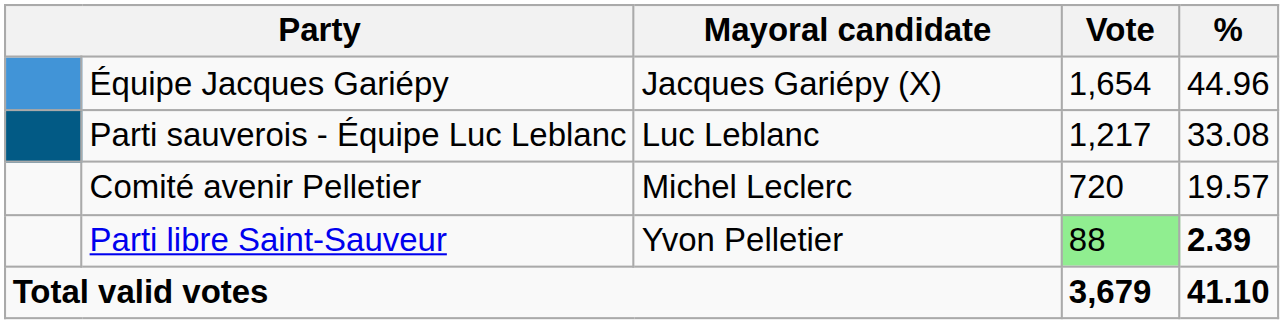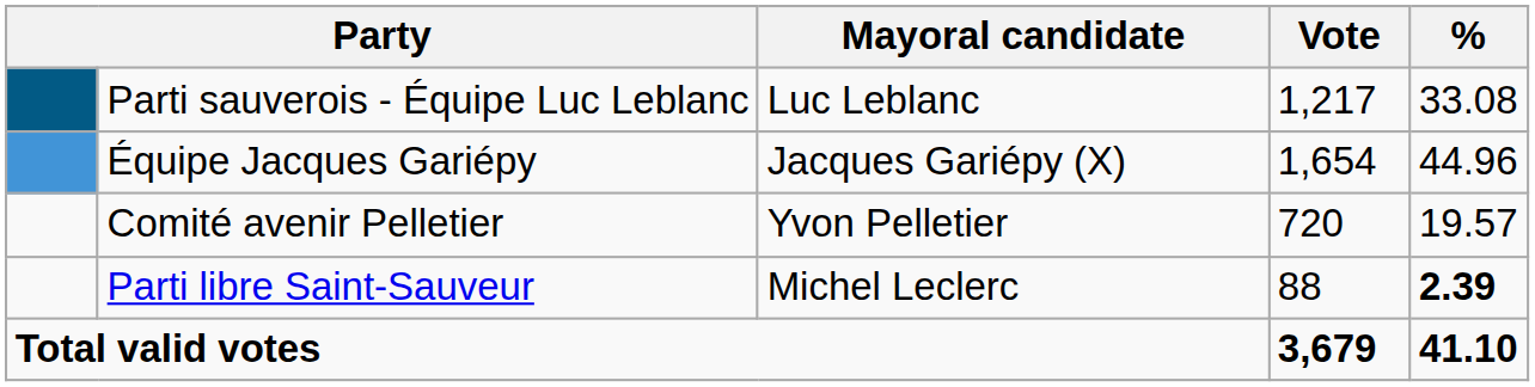rows swapped: Équipe Jacques Gariépy <-> Parti sauverois - Équipe Luc Leblanc
Comité avenir Pelletier | Mayoral candidate: Michel Leclerc -> Yvon Pelletier
Parti libre Saint-Sauveur | Mayoral candidate: Yvon Pelletier -> Michel Leclerc
Parti libre Saint-Sauveur | Vote: lightgreen background -> no background
